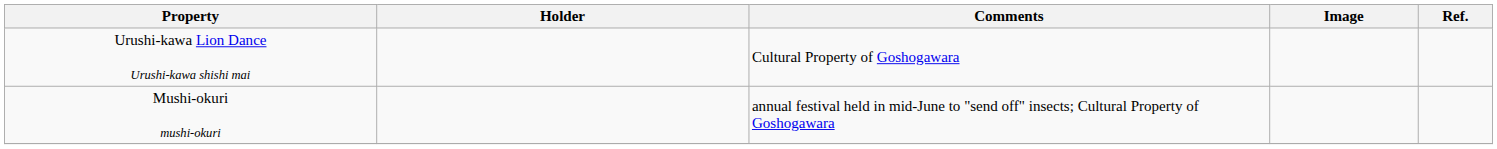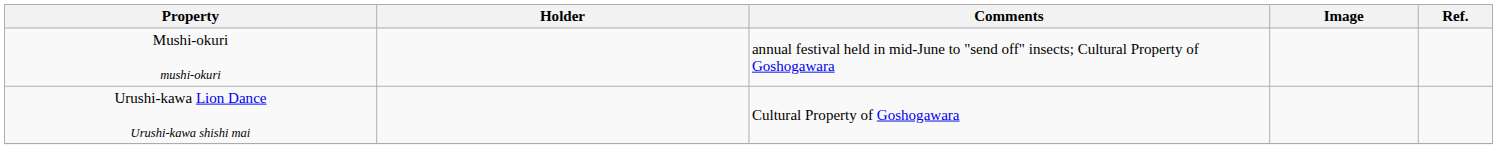rows swapped: Mushi-okuri mushi-okuri <-> Urushi-kawa Lion Dance Urushi-kawa shishi mai
